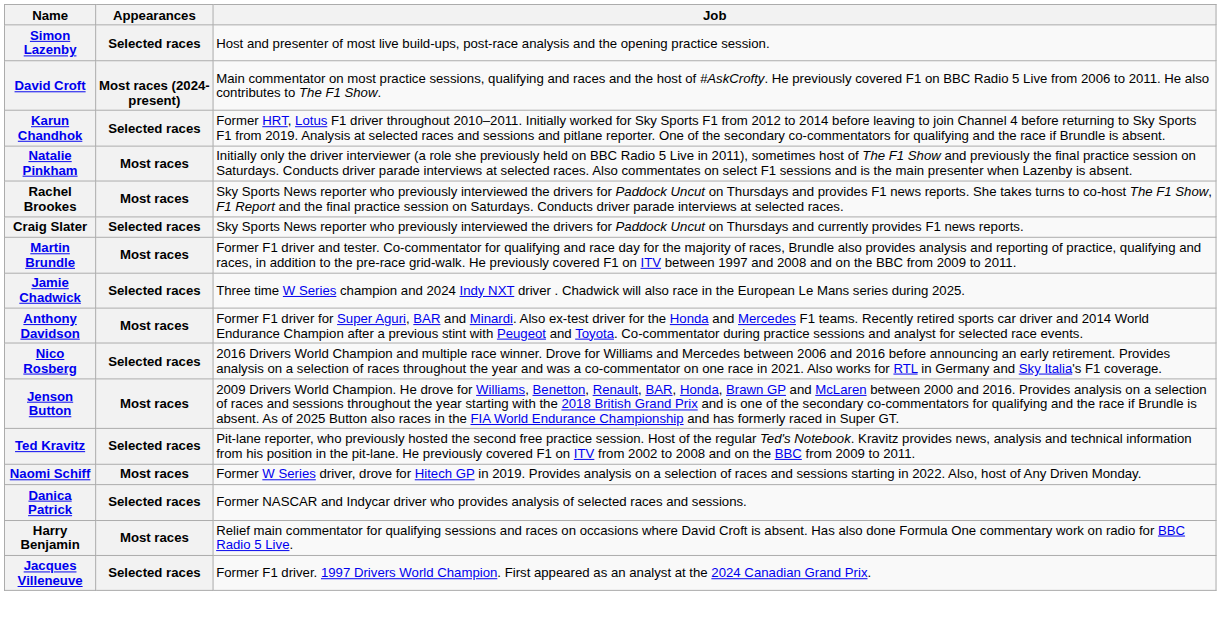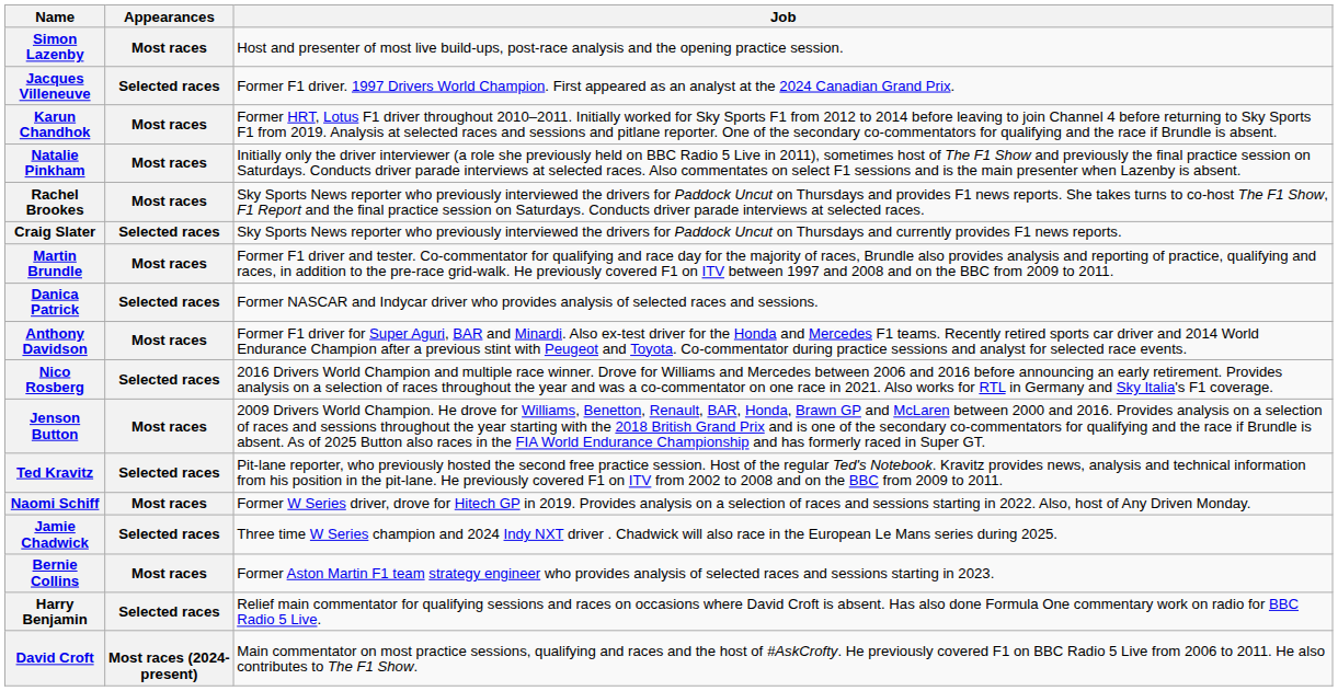Simon Lazenby | Appearances: Selected races -> Most races
rows swapped: David Croft <-> Jacques Villeneuve
Karun Chandhok | Appearances: Selected races -> Most races
rows swapped: Jamie Chadwick <-> Danica Patrick
+ row: Bernie Collins | Most races | Former Aston Martin F1 team strategy engineer who provides analysis of selected races and sessions starting in 2023.
Harry Benjamin | Appearances: Most races -> Selected races
